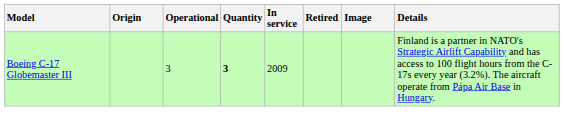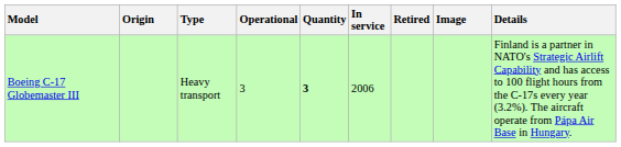+ column: Type | Heavy transport
Boeing C-17 Globemaster III | In service: 2009 -> 2006
